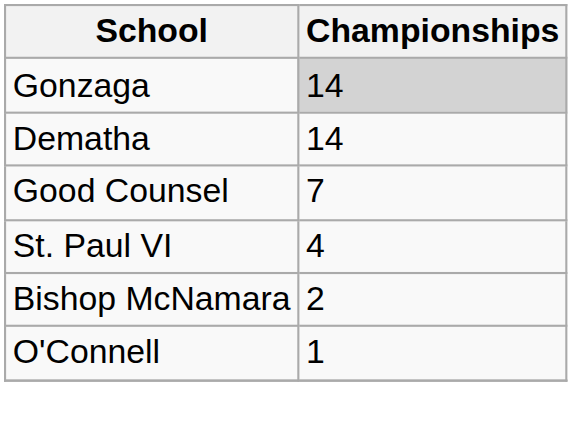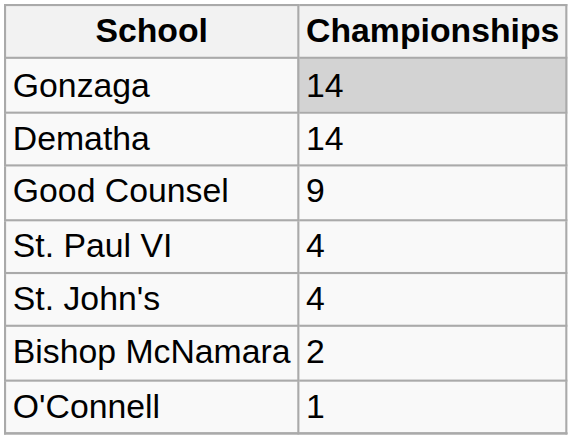Good Counsel | Championships: 7 -> 9
+ row: St. John's | 4
